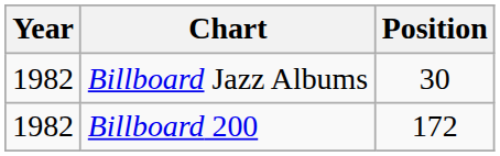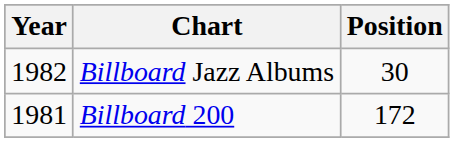Billboard 200 | Year: 1982 -> 1981
